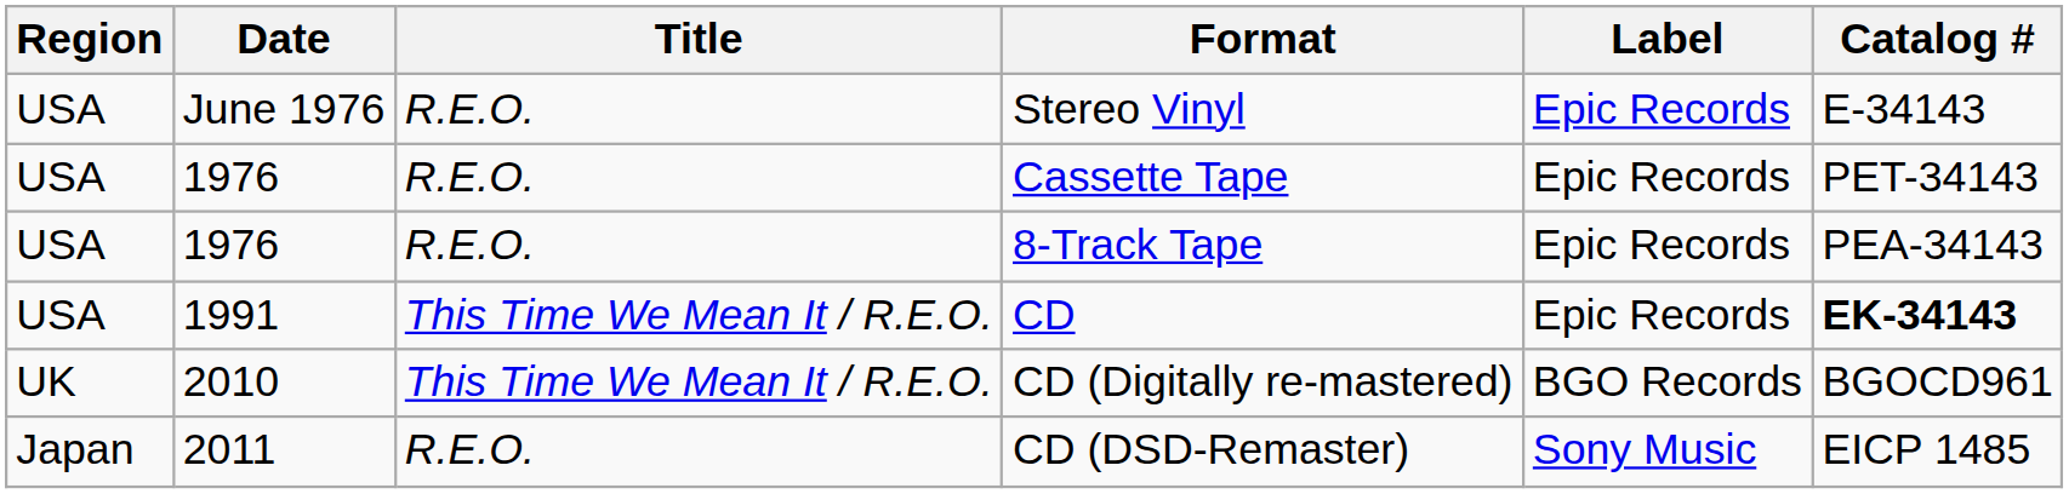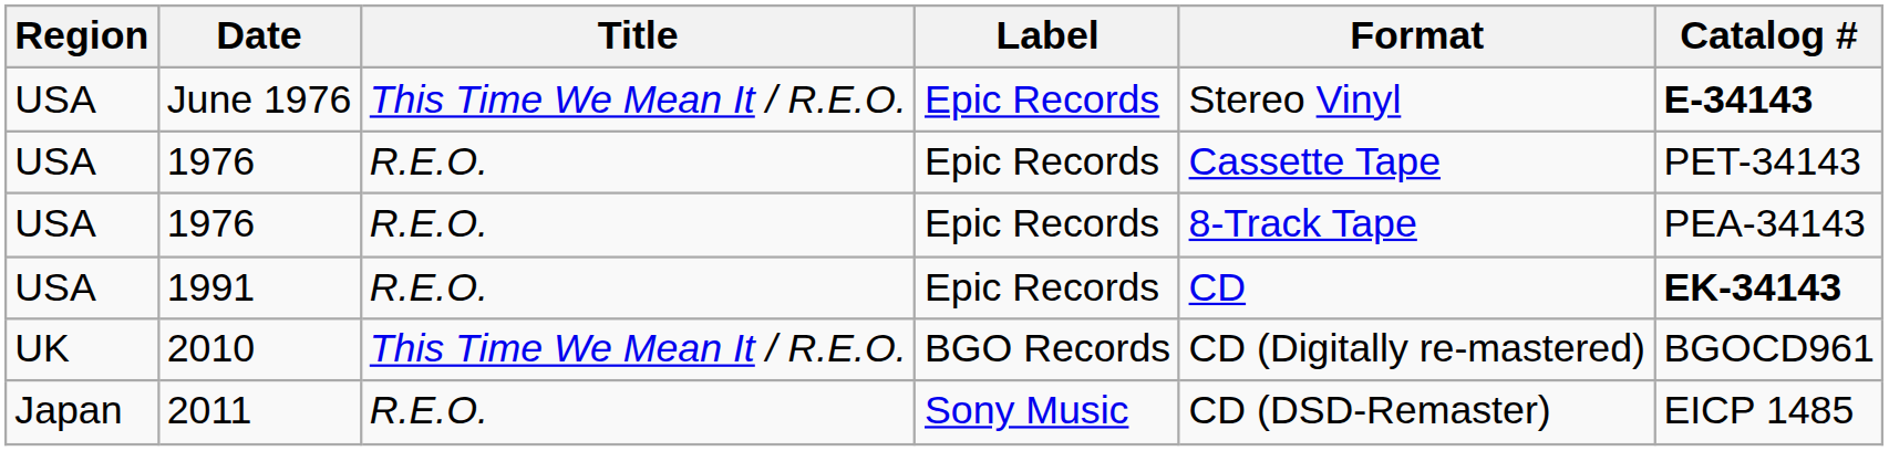columns swapped: Label <-> Format
June 1976 | Title: R.E.O. -> This Time We Mean It / R.E.O.
June 1976 | Catalog #: normal -> bold
1991 | Title: This Time We Mean It / R.E.O. -> R.E.O.
